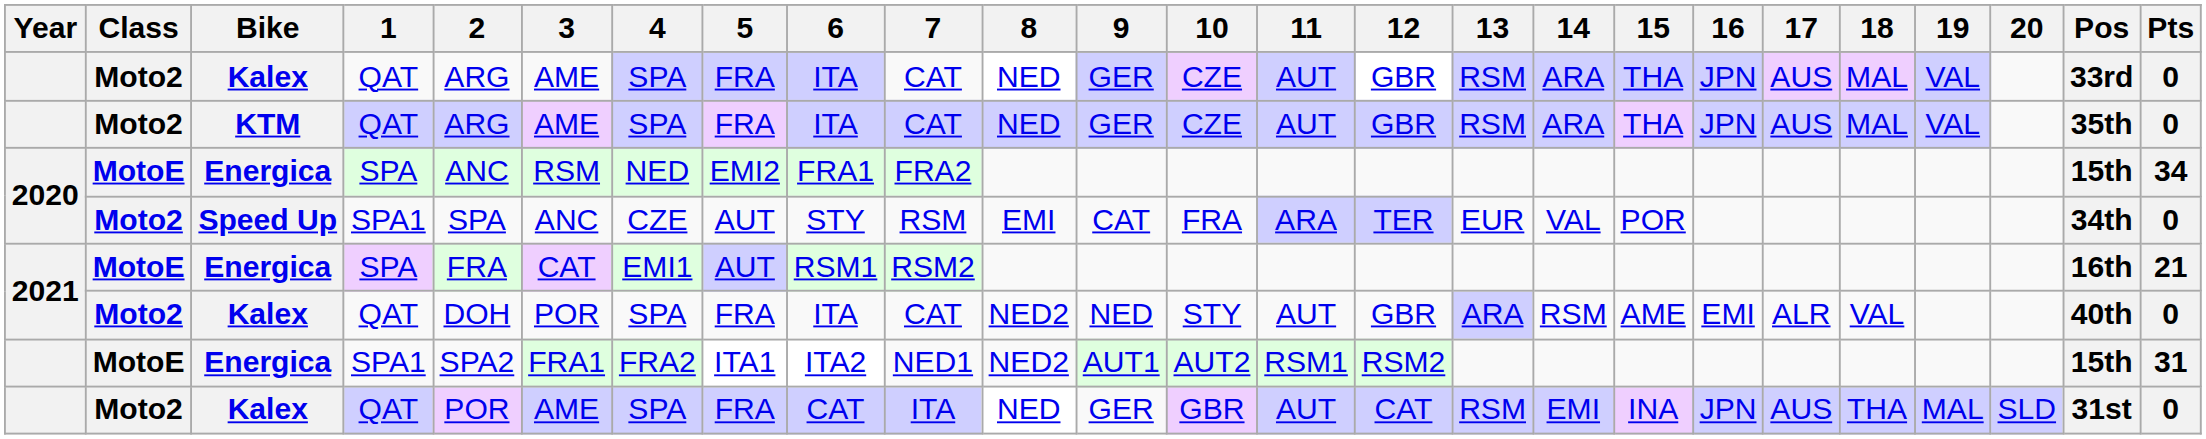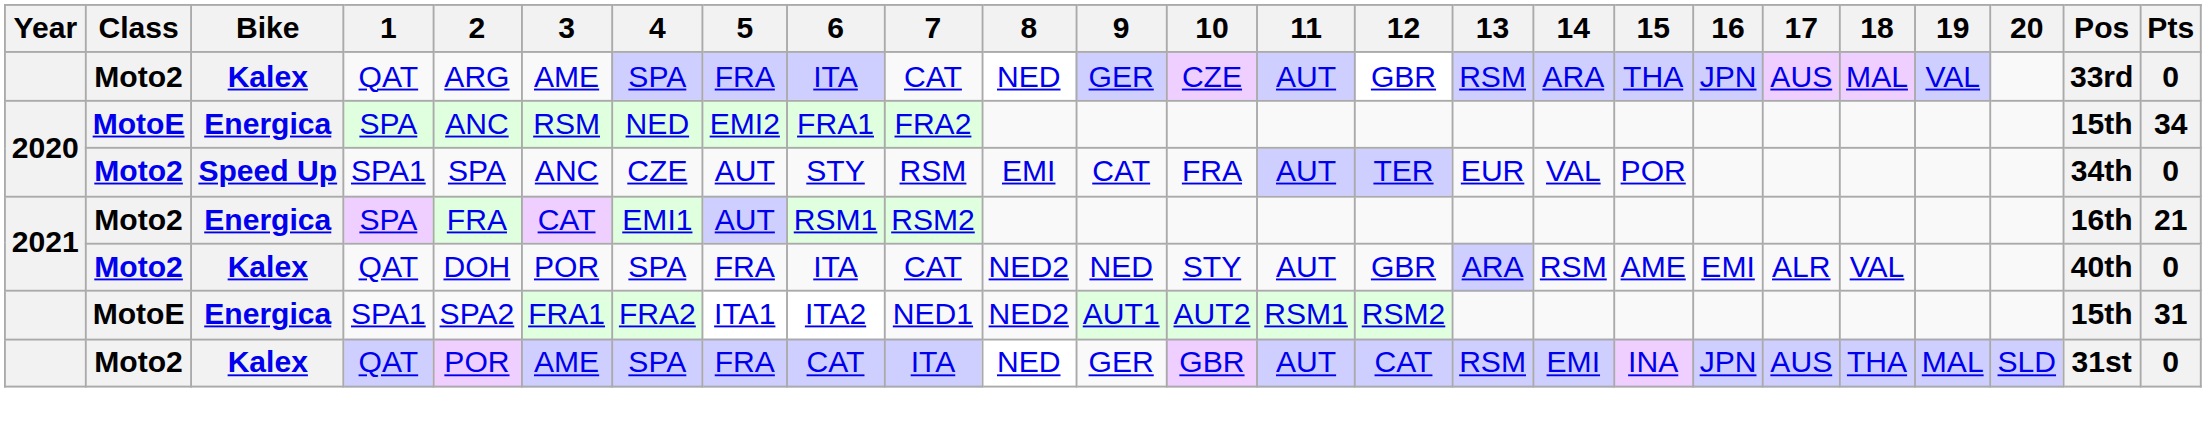- row: Moto2 | KTM | QAT | ARG | AME | SPA | FRA | ITA | CAT | NED | GER | CZE | AUT | GBR | RSM | ARA | THA | JPN | AUS | MAL | VAL | 35th | 0
Speed Up | 11: ARA -> AUT
2021 / Energica | Class: MotoE -> Moto2
